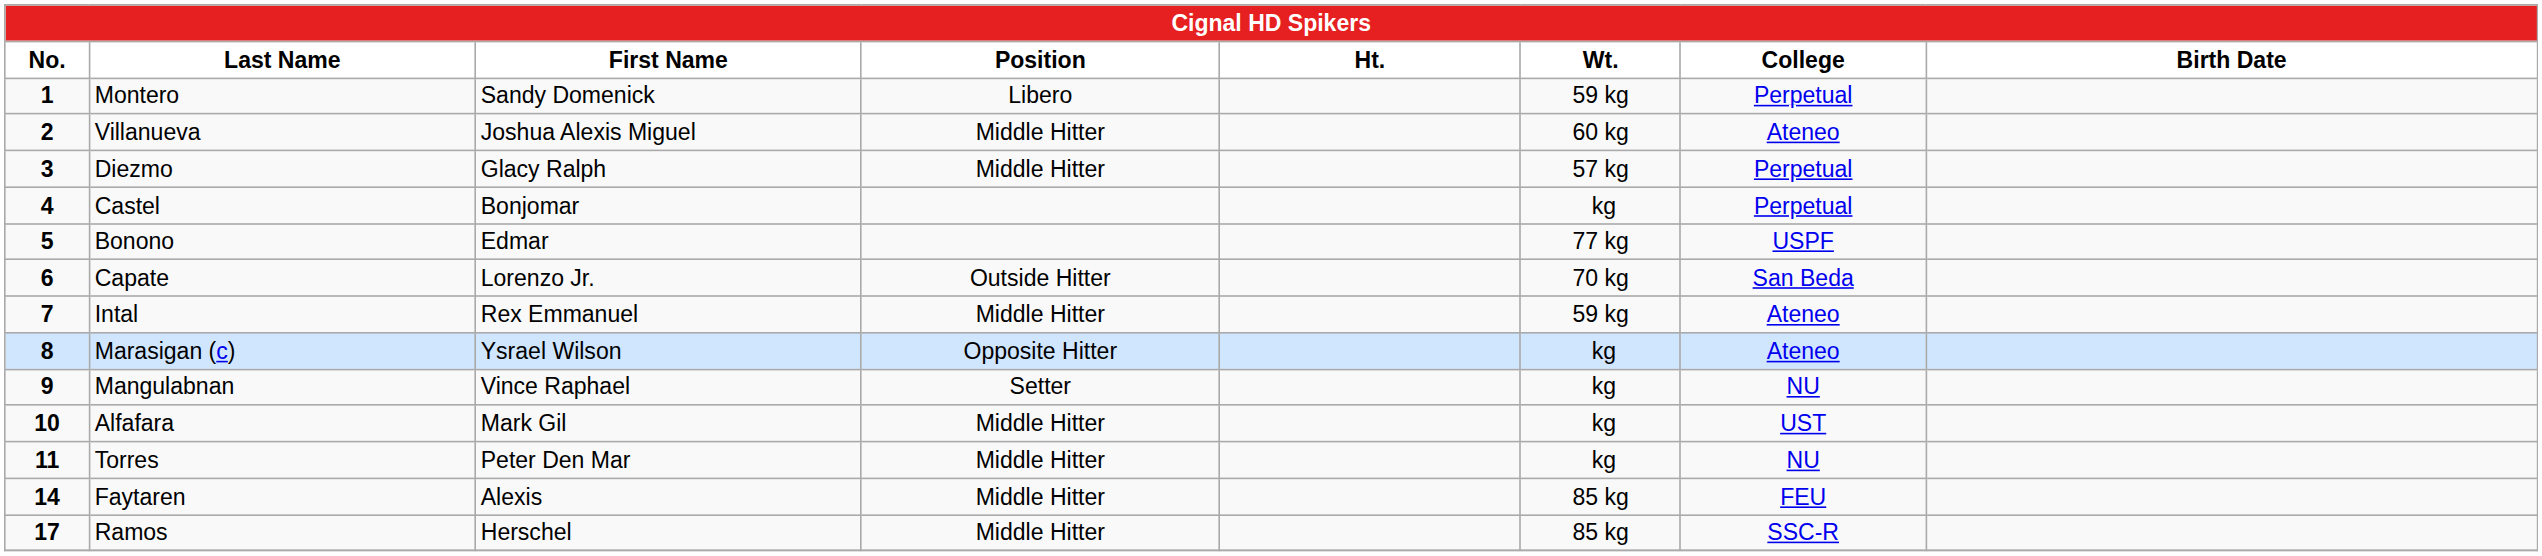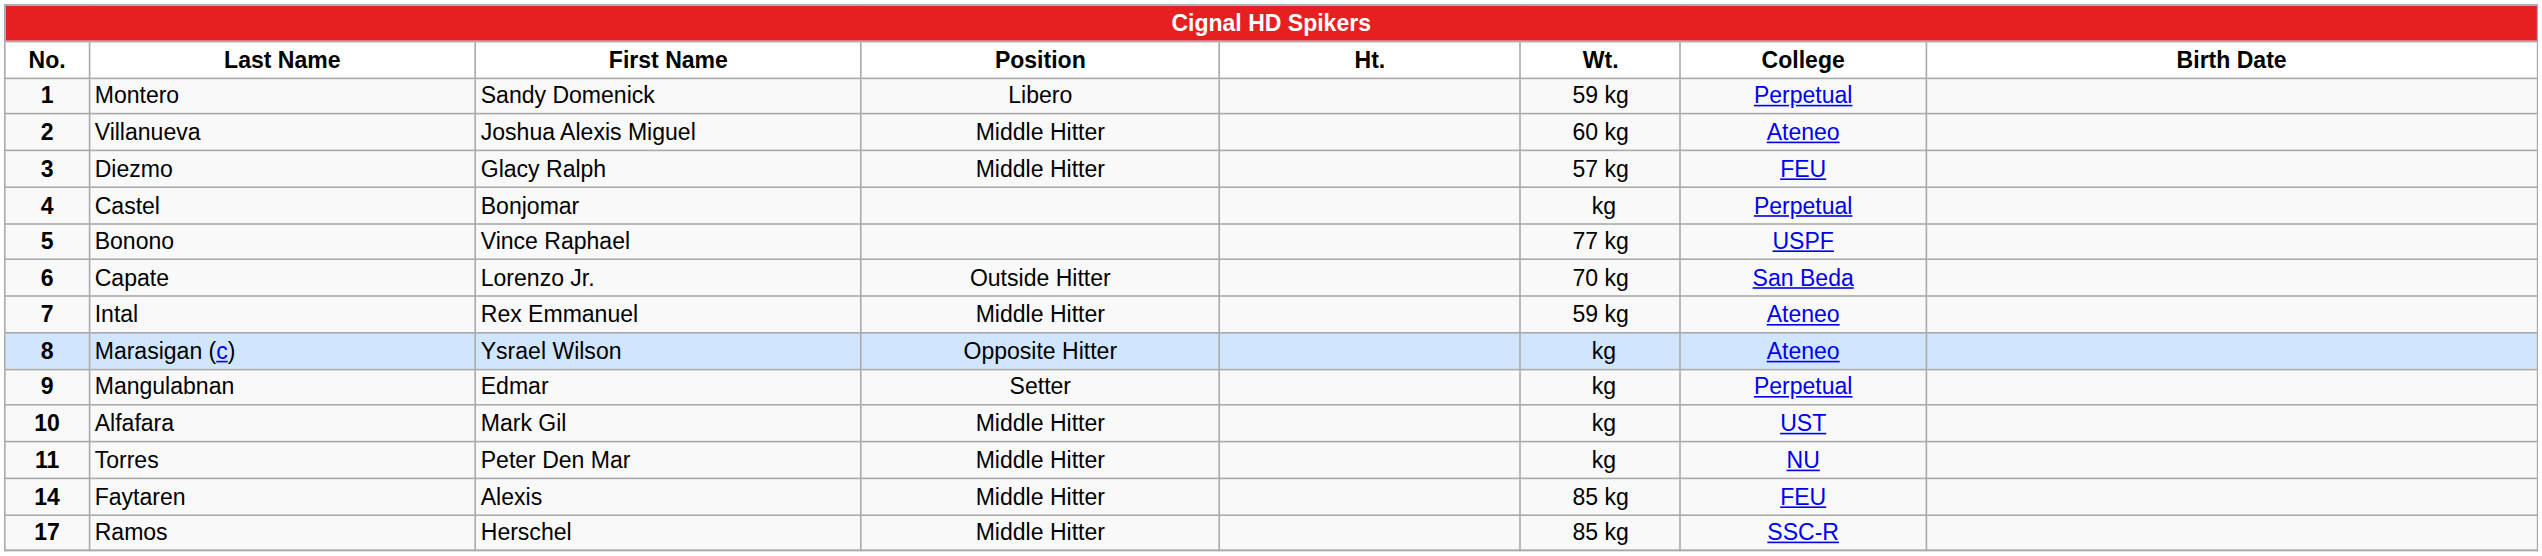Diezmo | College: Perpetual -> FEU
Bonono | First Name: Edmar -> Vince Raphael
Mangulabnan | First Name: Vince Raphael -> Edmar
Mangulabnan | College: NU -> Perpetual
